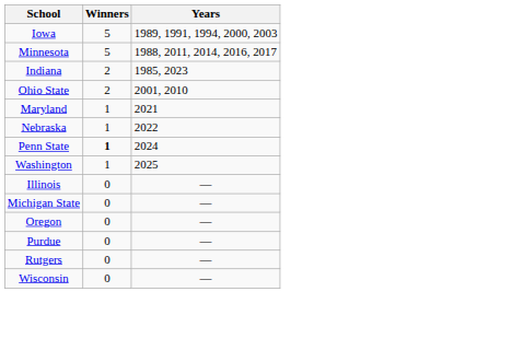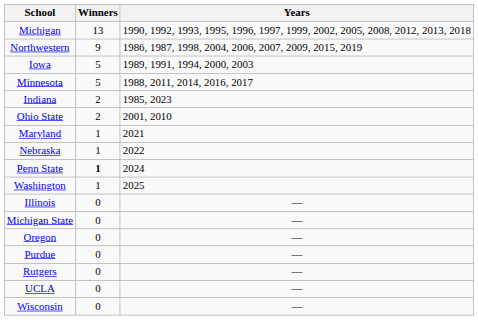+ row: Michigan | 13 | 1990, 1992, 1993, 1995, 1996, 1997, 1999, 2002, 2005, 2008, 2012, 2013, 2018
+ row: Northwestern | 9 | 1986, 1987, 1998, 2004, 2006, 2007, 2009, 2015, 2019
+ row: UCLA | 0 | —
